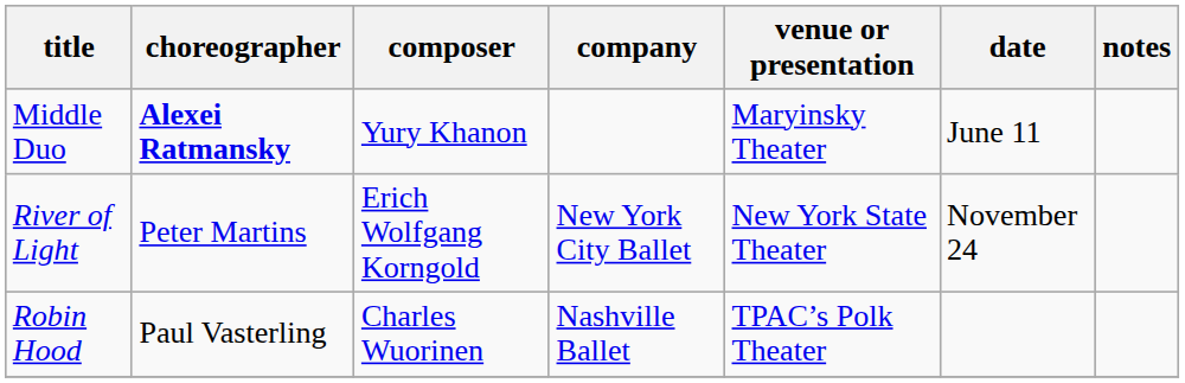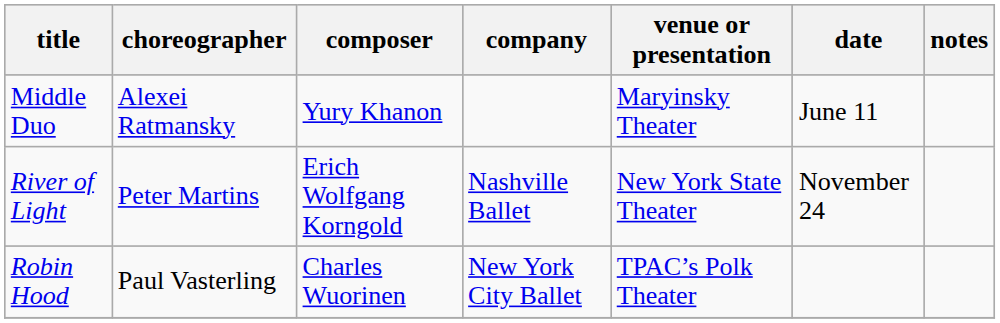Middle Duo | choreographer: bold -> normal
River of Light | company: New York City Ballet -> Nashville Ballet
Robin Hood | company: Nashville Ballet -> New York City Ballet
